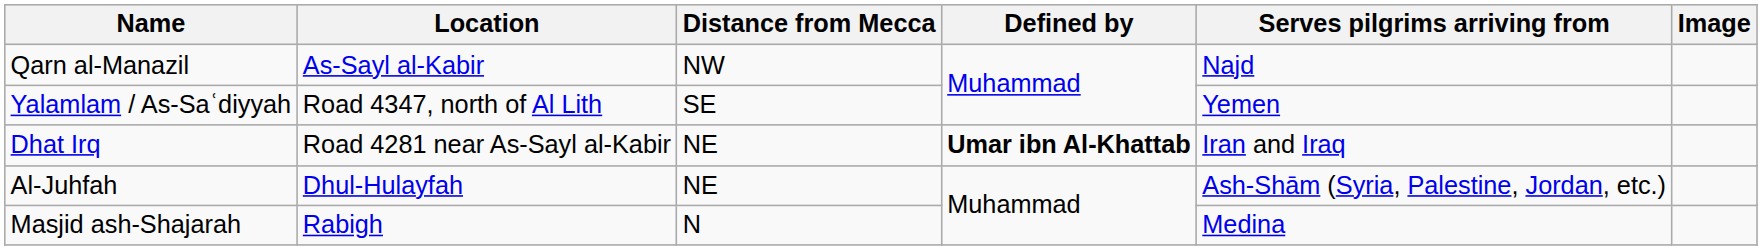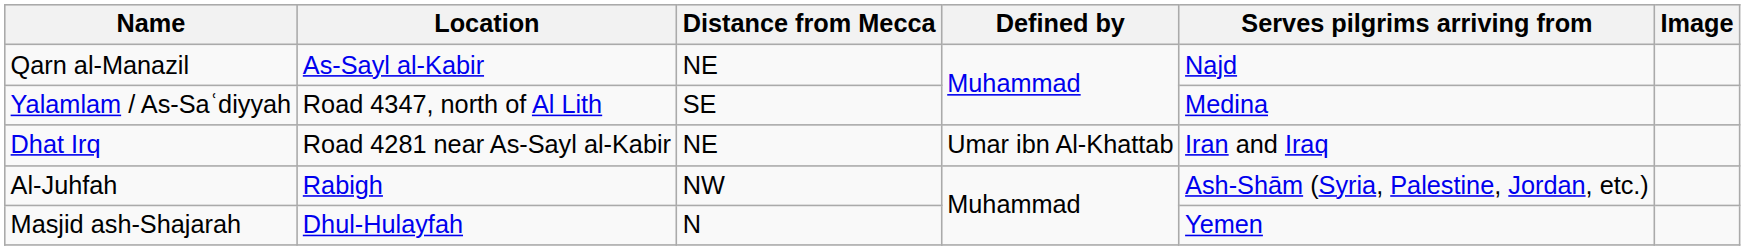Qarn al-Manazil | Distance from Mecca: NW -> NE
Yalamlam / As-Saʿdiyyah | Serves pilgrims arriving from: Yemen -> Medina
Dhat Irq | Defined by: bold -> normal
Al-Juhfah | Location: Dhul-Hulayfah -> Rabigh
Al-Juhfah | Distance from Mecca: NE -> NW
Masjid ash-Shajarah | Location: Rabigh -> Dhul-Hulayfah
Masjid ash-Shajarah | Serves pilgrims arriving from: Medina -> Yemen
